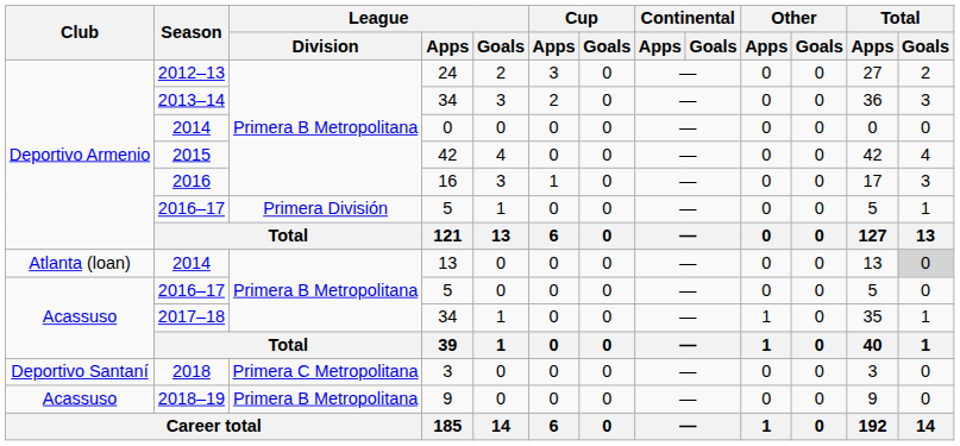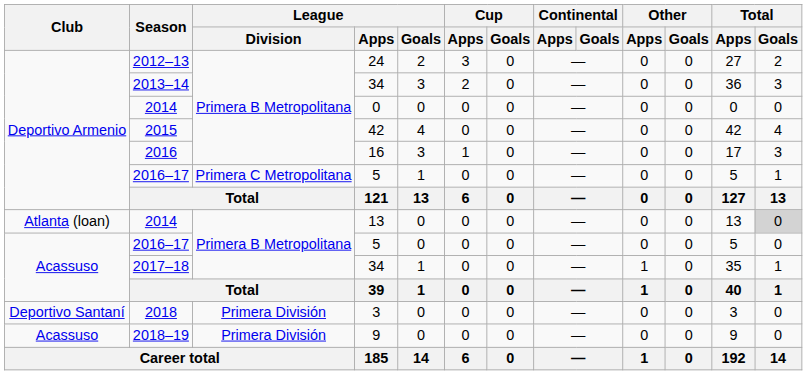Deportivo Armenio / 2016–17 | League / Division: Primera División -> Primera C Metropolitana
2018 | League / Division: Primera C Metropolitana -> Primera División
2018–19 | League / Division: Primera B Metropolitana -> Primera División
